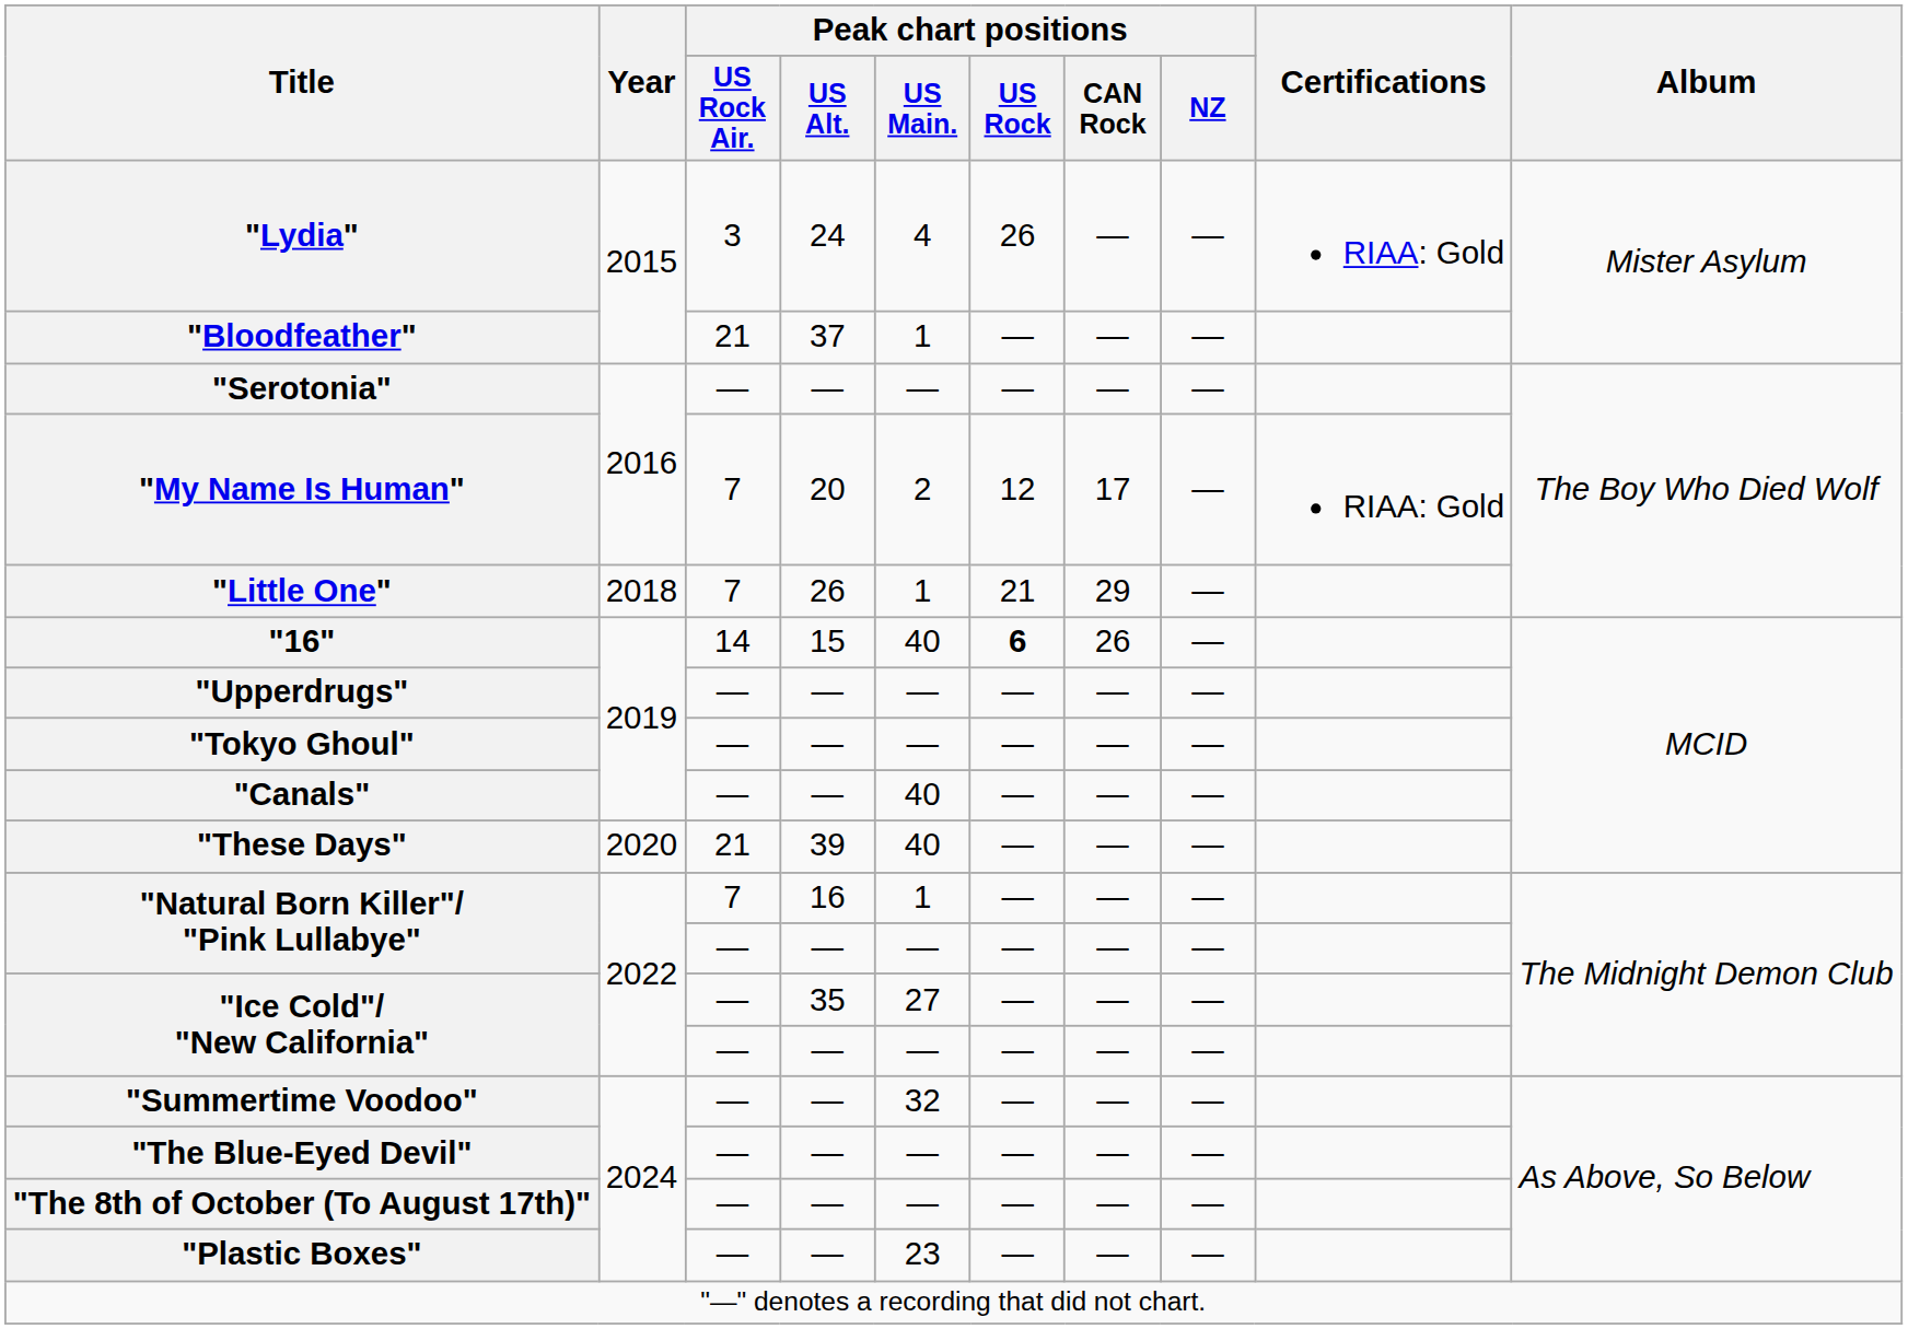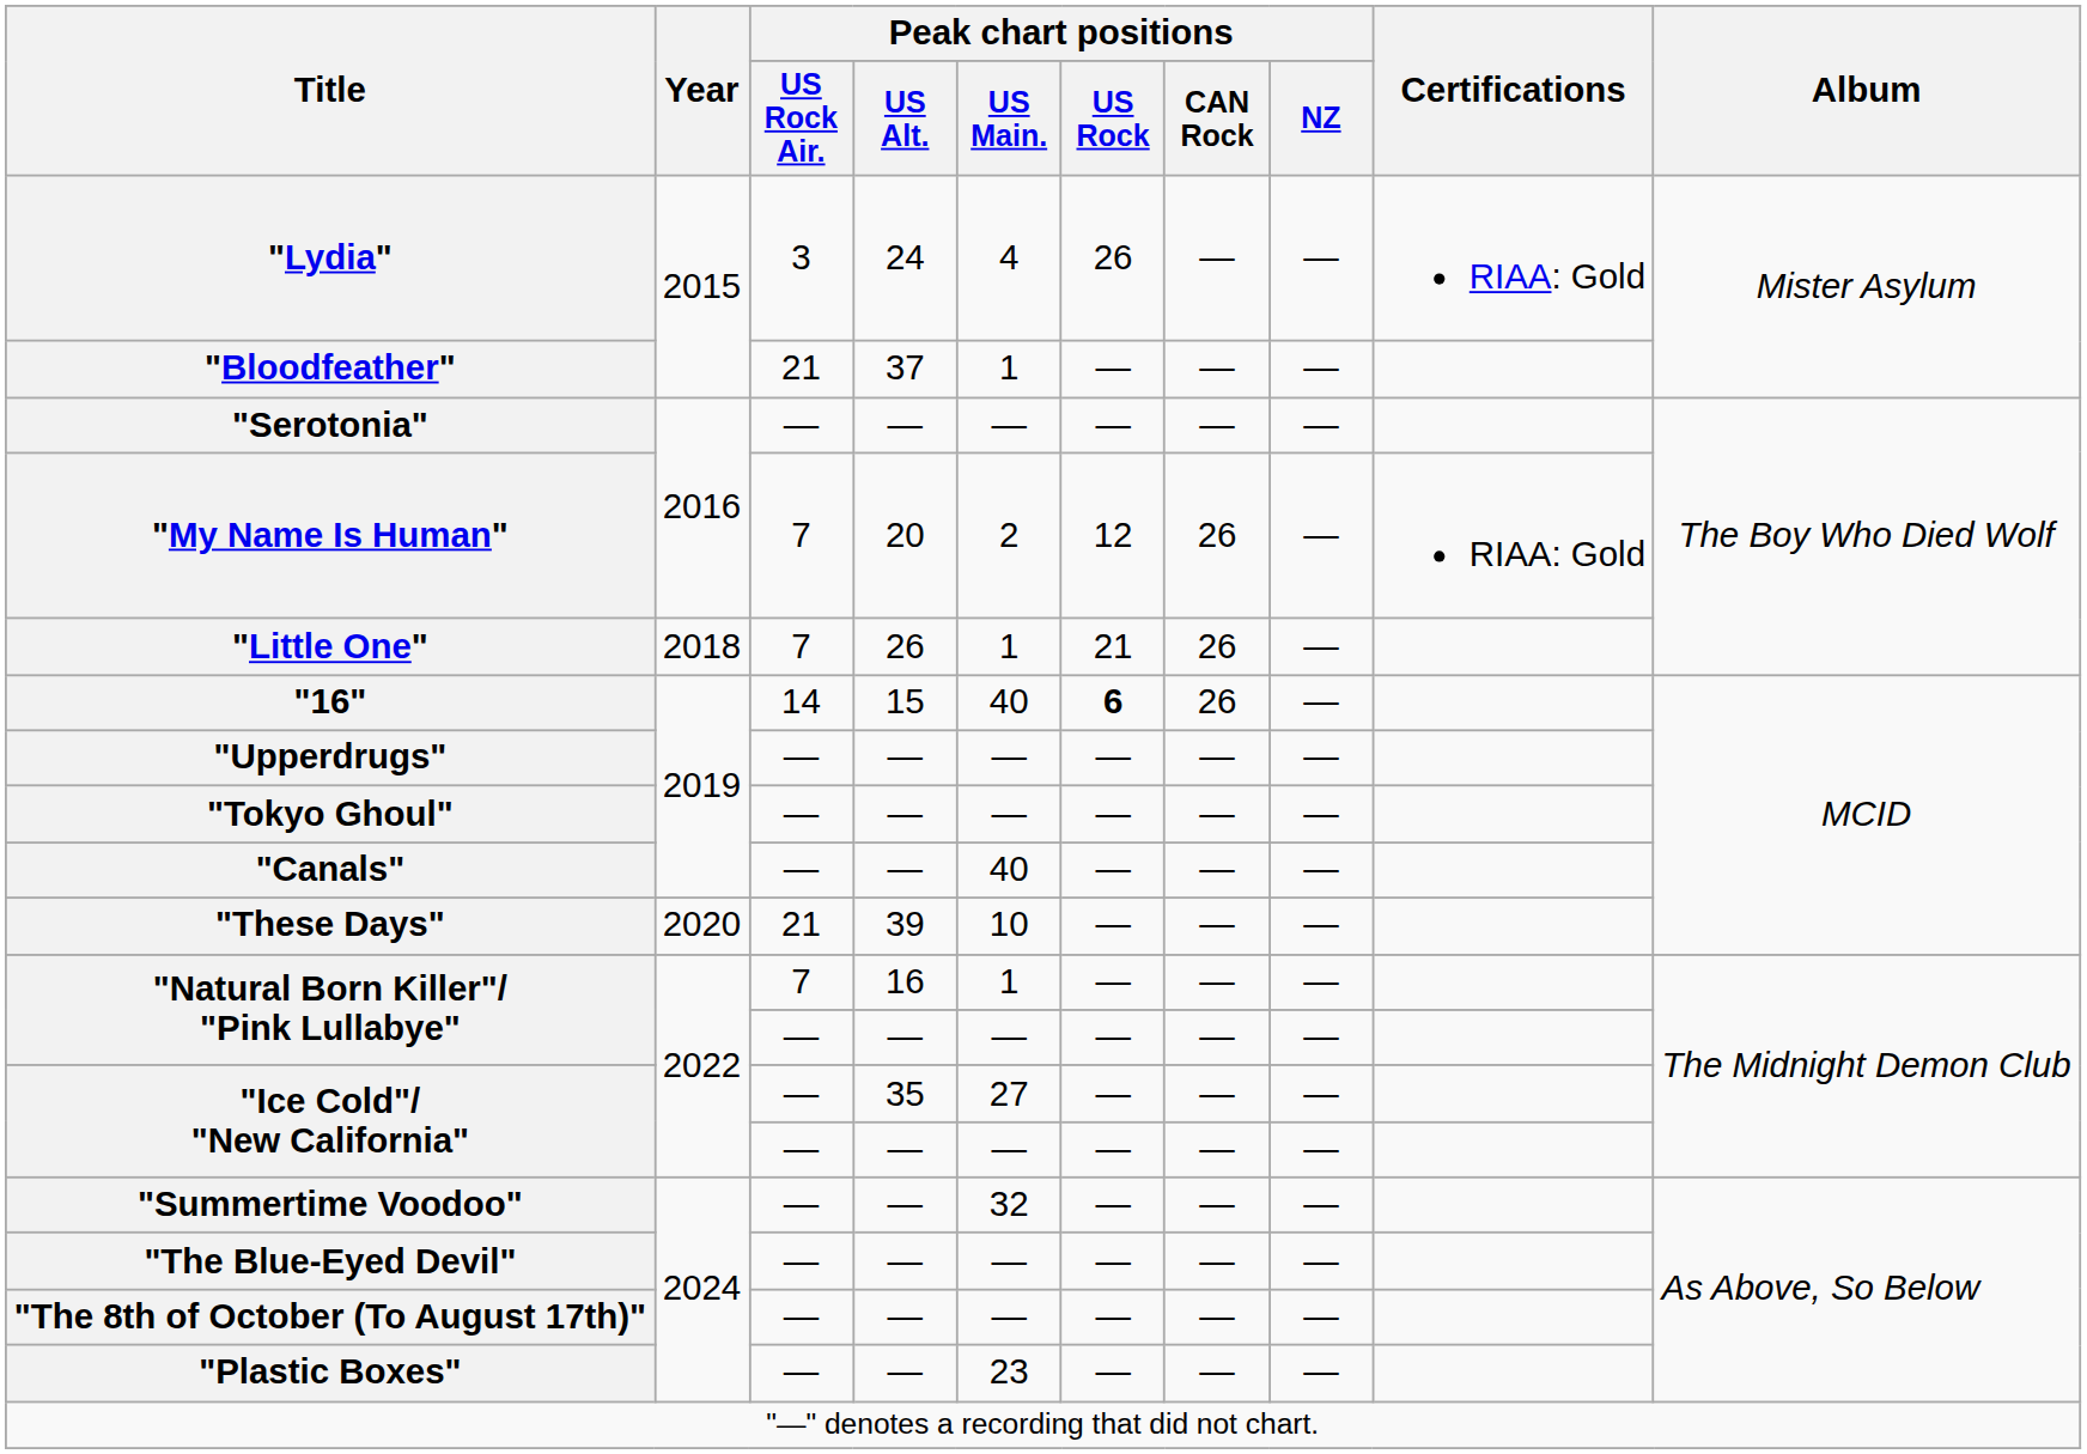"My Name Is Human" | Peak chart positions / CAN Rock: 17 -> 26
"Little One" | Peak chart positions / CAN Rock: 29 -> 26
"These Days" | Peak chart positions / US Main.: 40 -> 10
